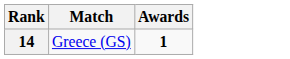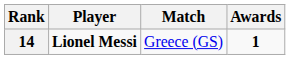+ column: Player | Lionel Messi
